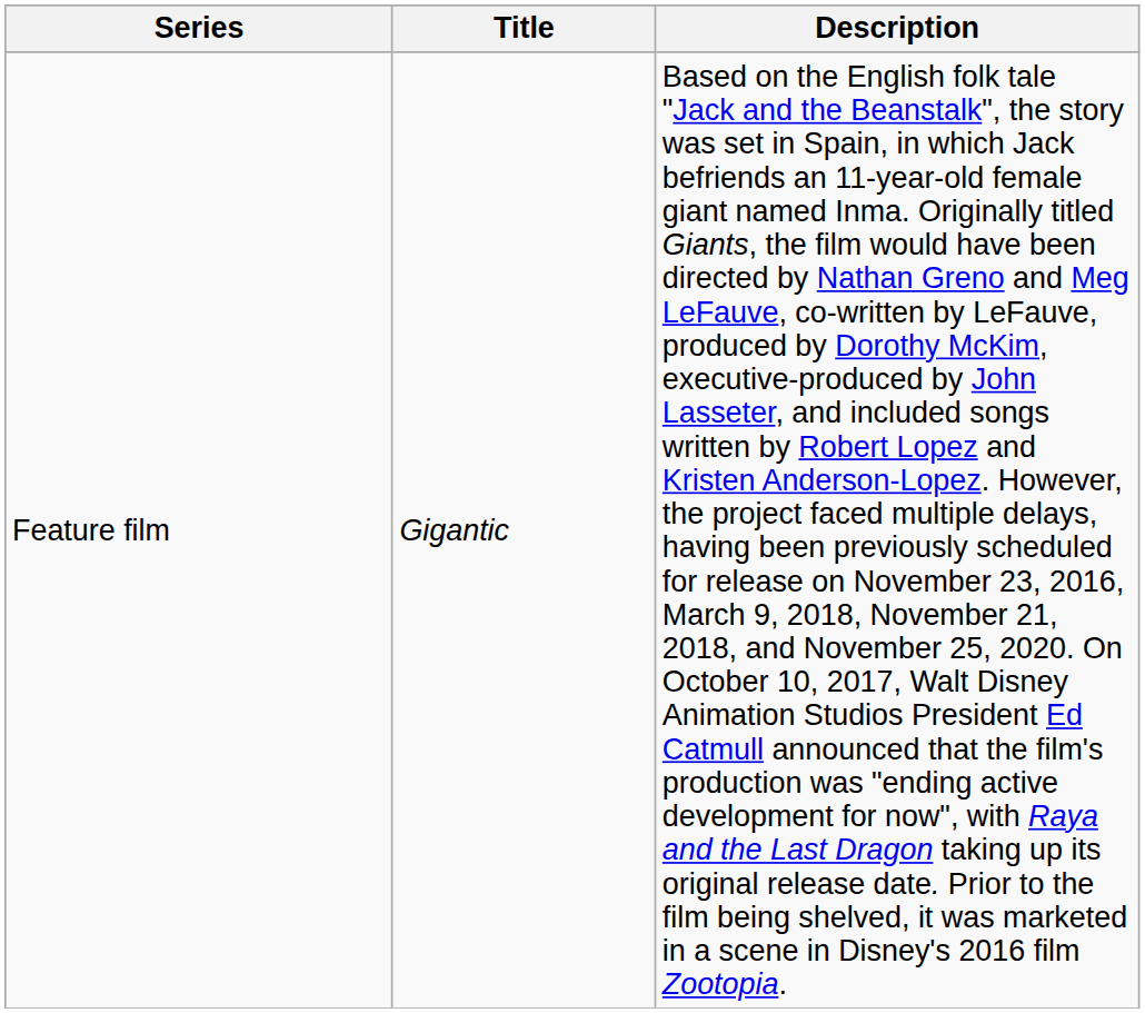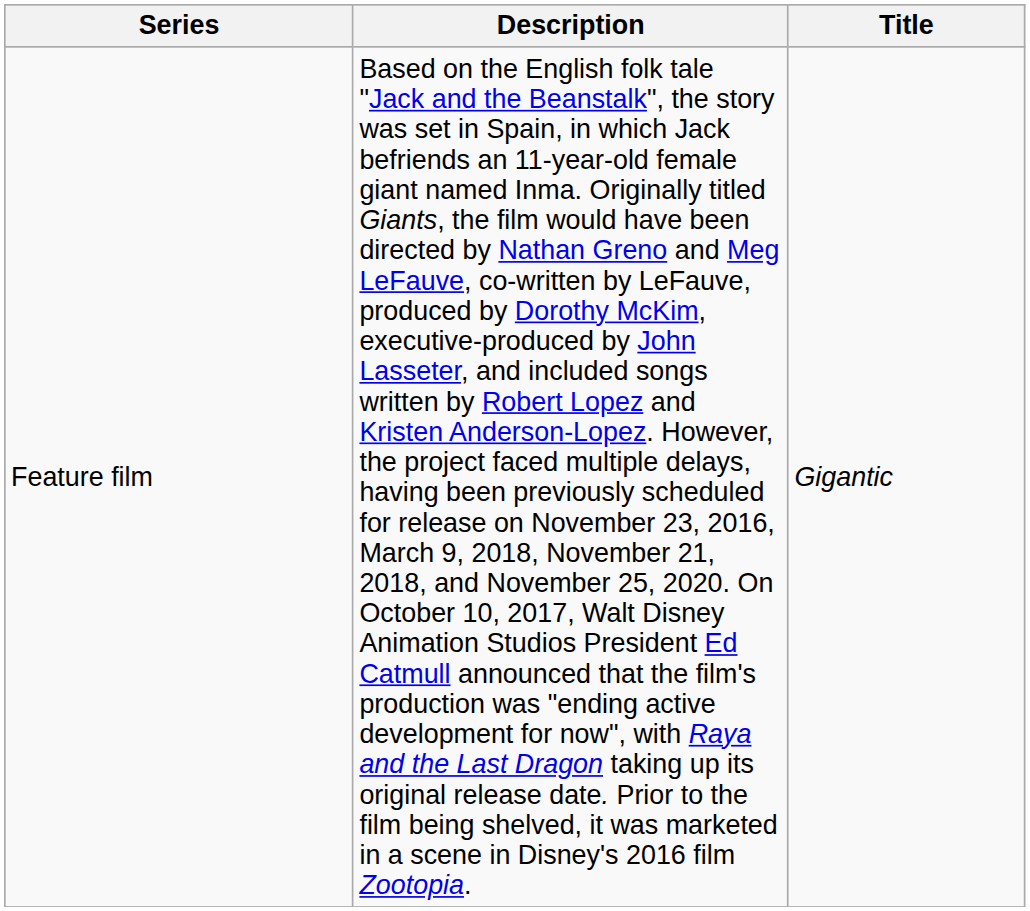columns swapped: Title <-> Description
